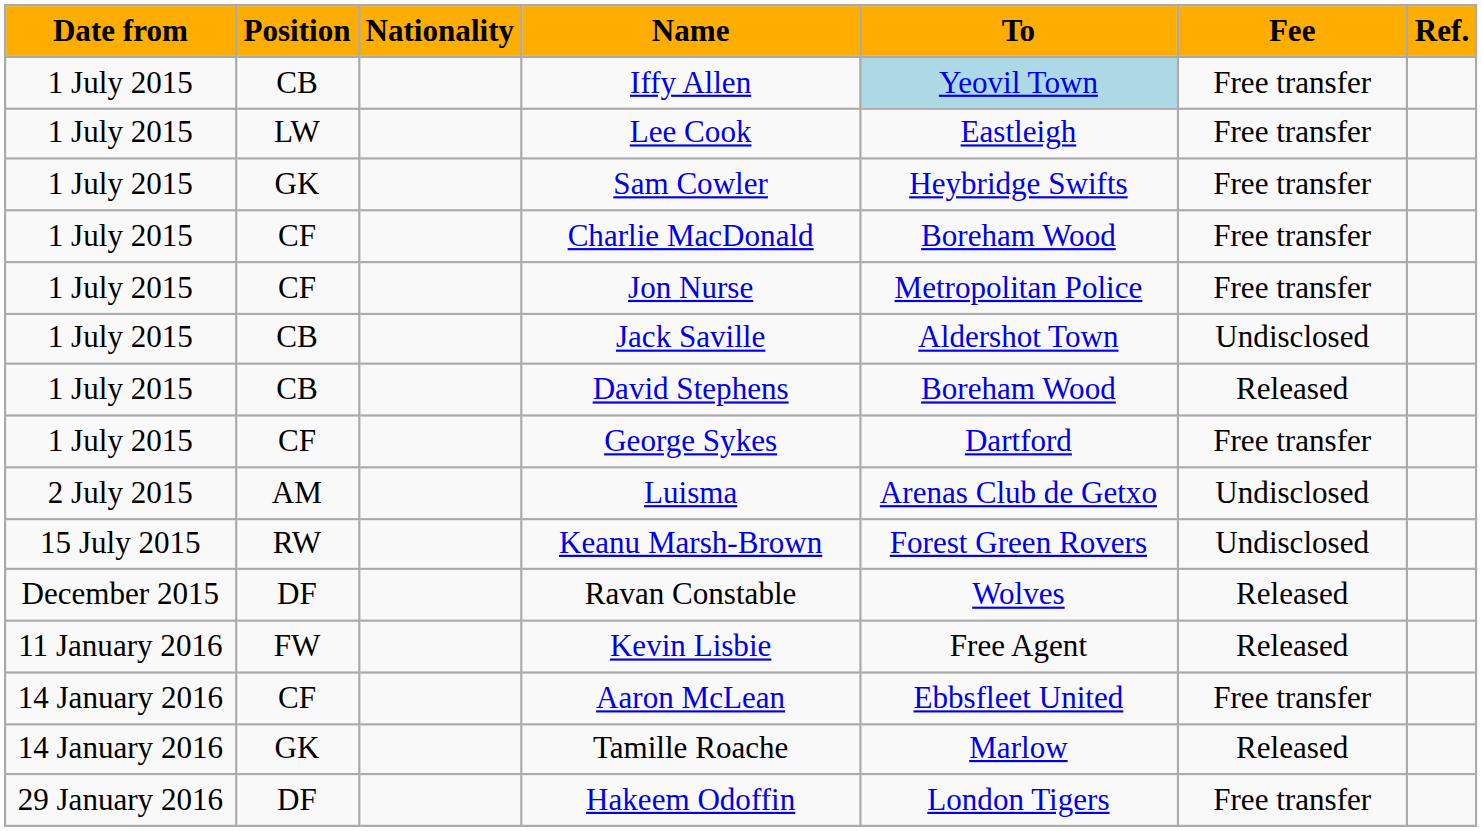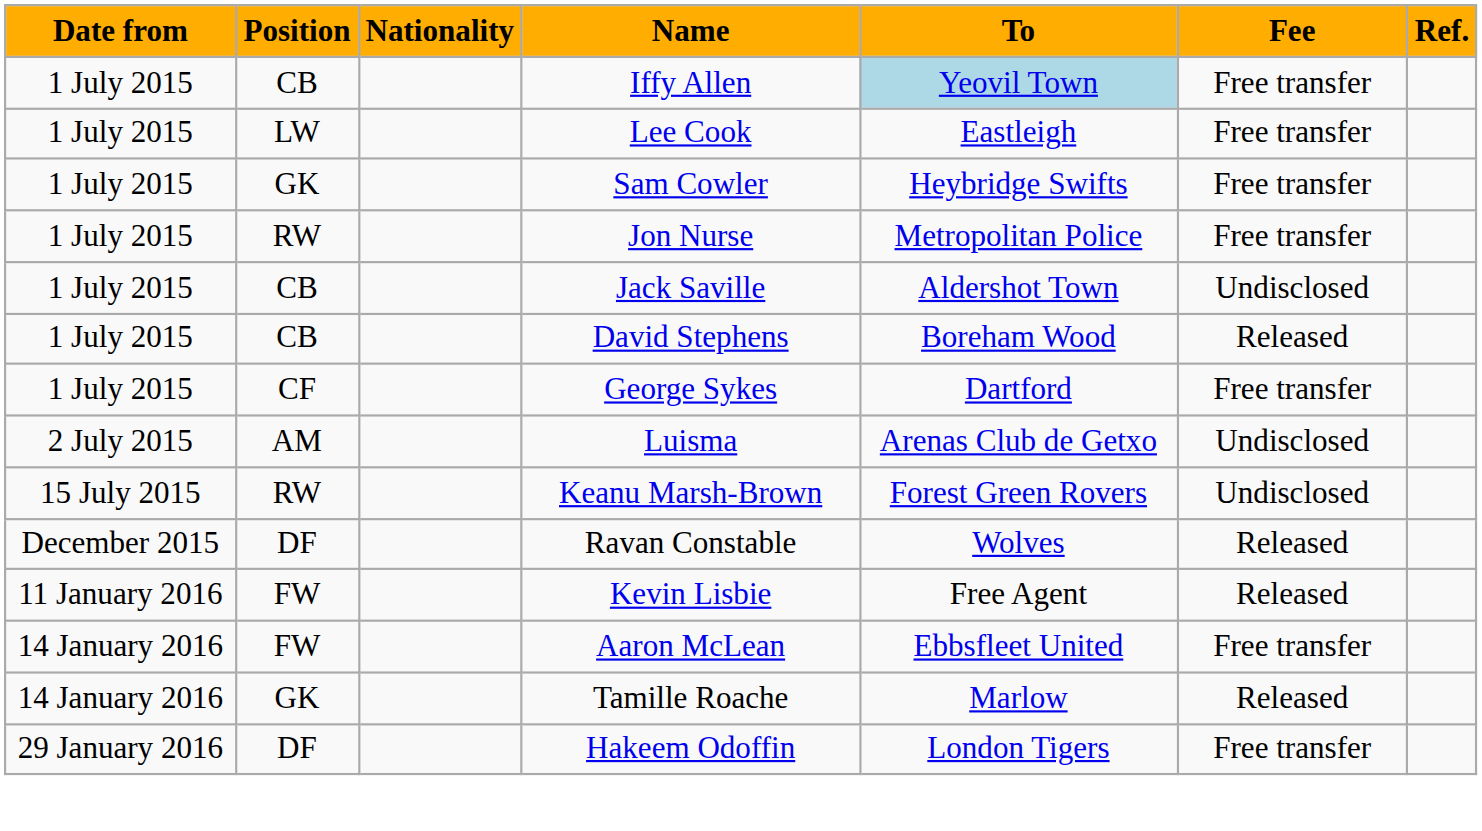- row: 1 July 2015 | CF | Charlie MacDonald | Boreham Wood | Free transfer
Jon Nurse | Position: CF -> RW
Aaron McLean | Position: CF -> FW
